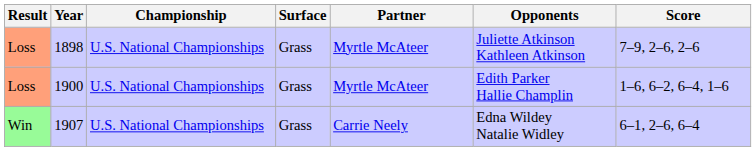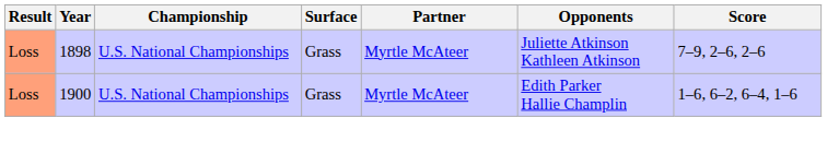- row: Win | 1907 | U.S. National Championships | Grass | Carrie Neely | Edna Wildey Natalie Widley | 6–1, 2–6, 6–4
